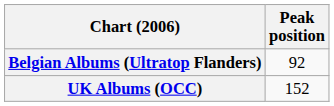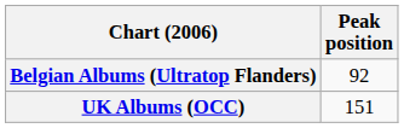UK Albums (OCC) | Peak position: 152 -> 151
